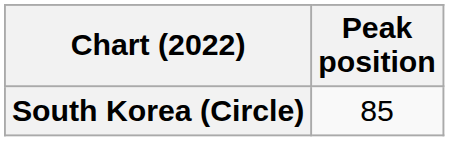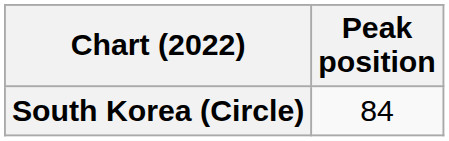South Korea (Circle) | Peak position: 85 -> 84
